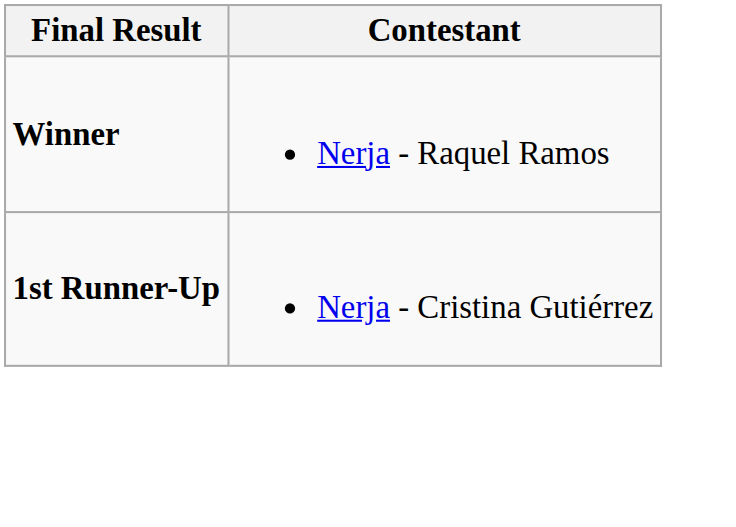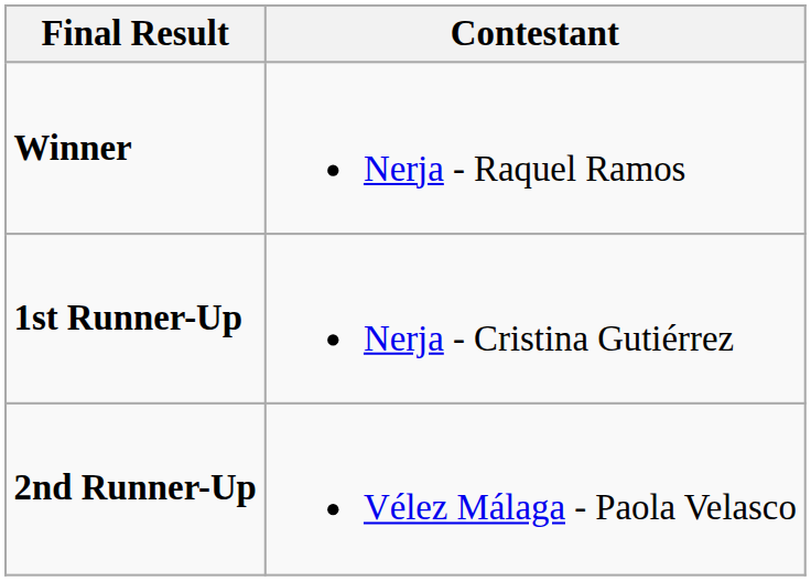+ row: 2nd Runner-Up | Vélez Málaga - Paola Velasco
